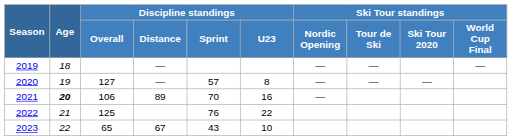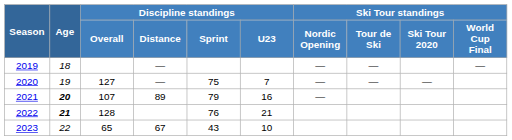2020 | Discipline standings / Sprint: 57 -> 75
2020 | Discipline standings / U23: 8 -> 7
2021 | Discipline standings / Overall: 106 -> 107
2021 | Discipline standings / Sprint: 70 -> 79
2022 | Age: normal -> bold
2022 | Discipline standings / Overall: 125 -> 128
2022 | Discipline standings / U23: 22 -> 21
